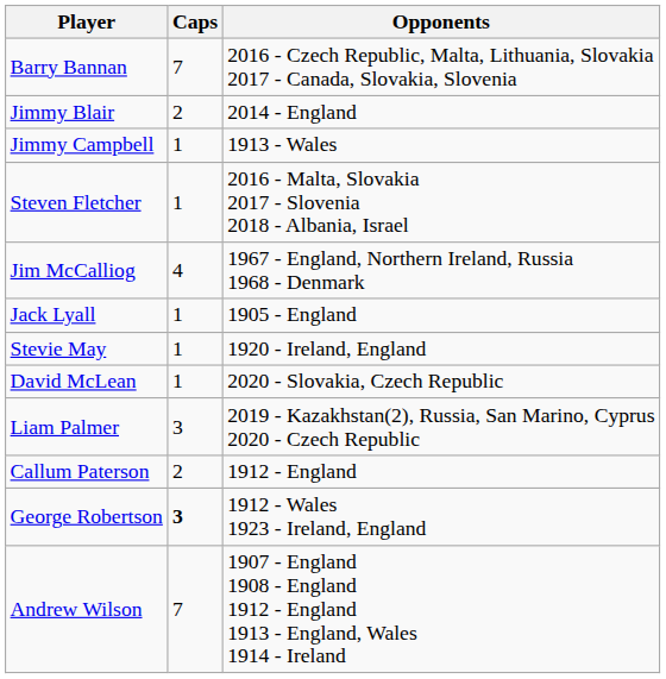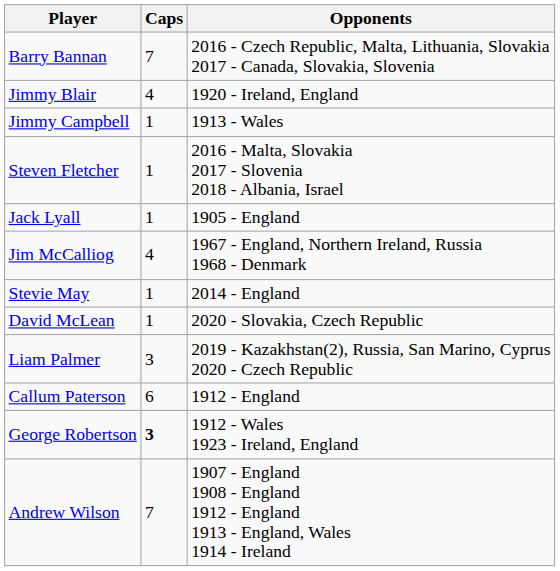Jimmy Blair | Caps: 2 -> 4
Jimmy Blair | Opponents: 2014 - England -> 1920 - Ireland, England
rows swapped: Jack Lyall <-> Jim McCalliog
Stevie May | Opponents: 1920 - Ireland, England -> 2014 - England
Callum Paterson | Caps: 2 -> 6
